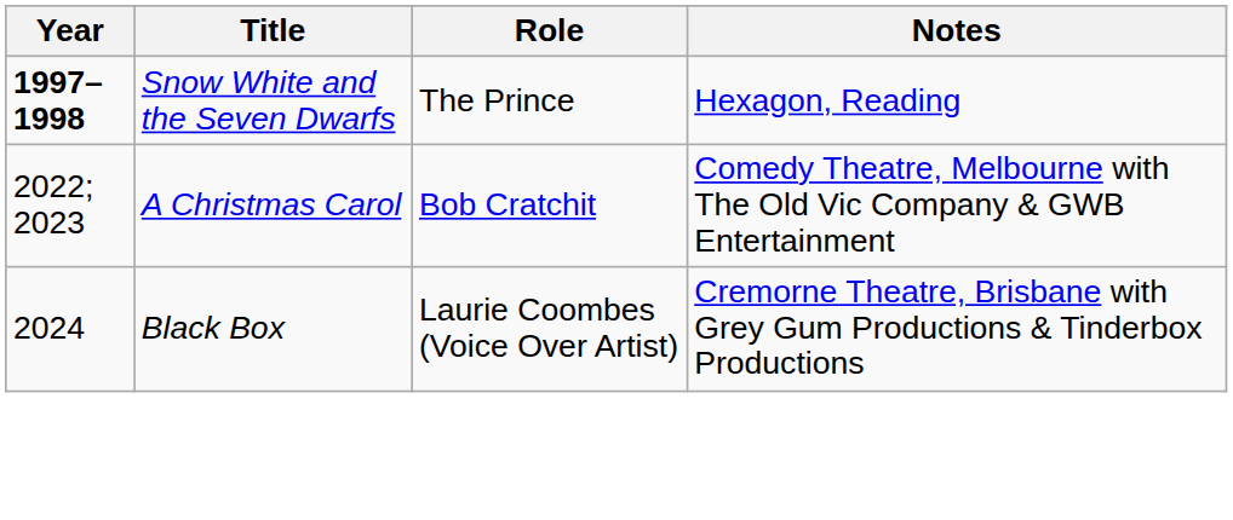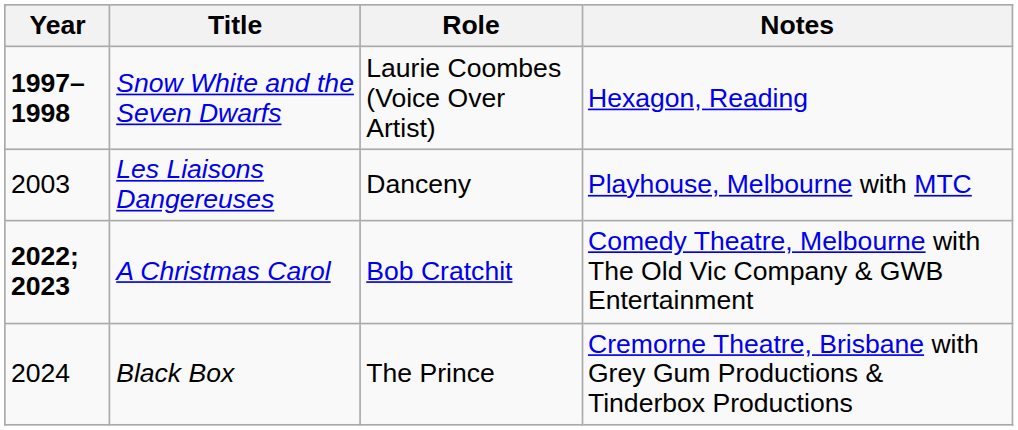Snow White and the Seven Dwarfs | Role: The Prince -> Laurie Coombes (Voice Over Artist)
+ row: 2003 | Les Liaisons Dangereuses | Danceny | Playhouse, Melbourne with MTC
A Christmas Carol | Year: normal -> bold
Black Box | Role: Laurie Coombes (Voice Over Artist) -> The Prince
